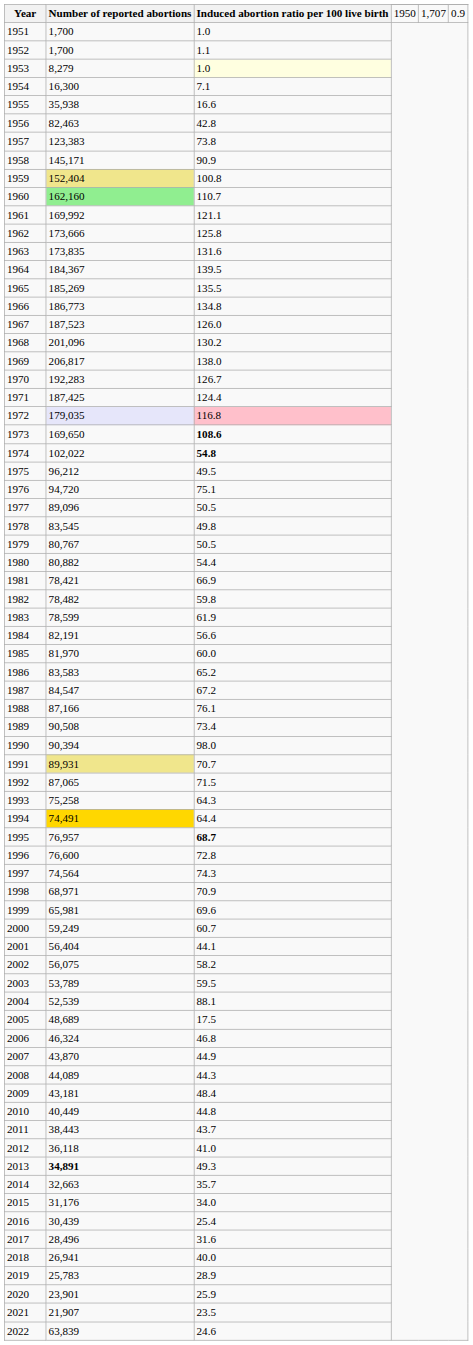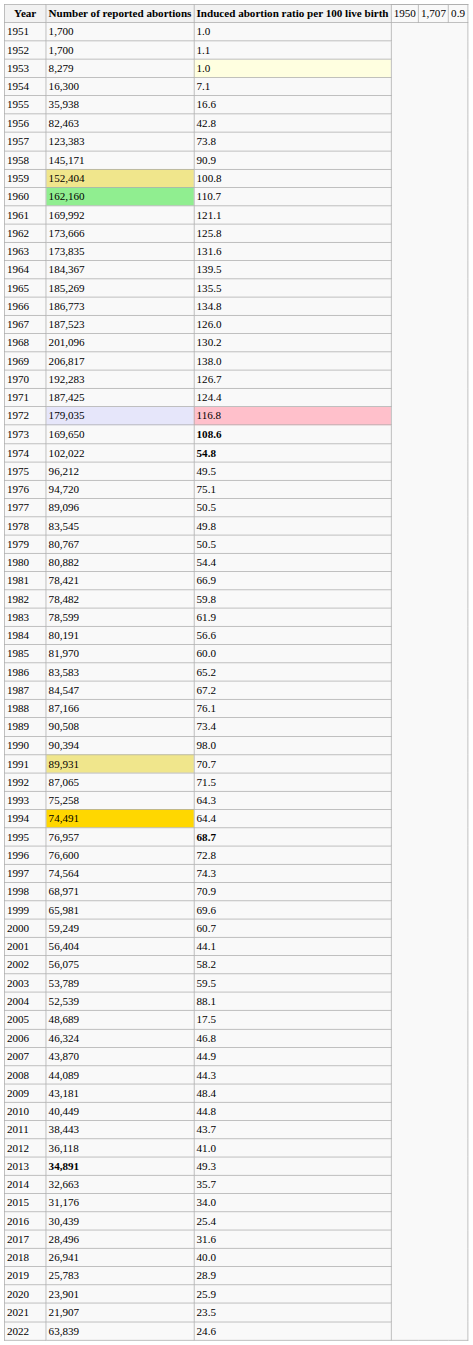1984 | Number of reported abortions: 82,191 -> 80,191
